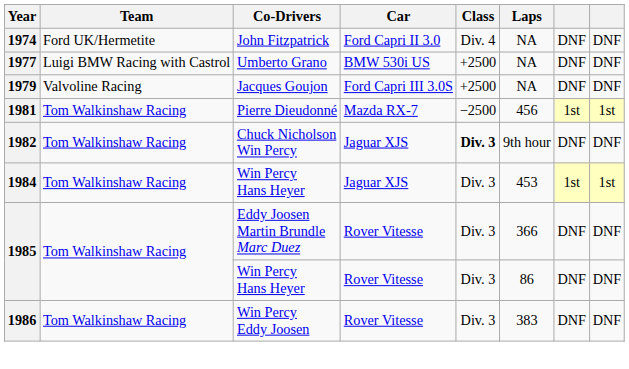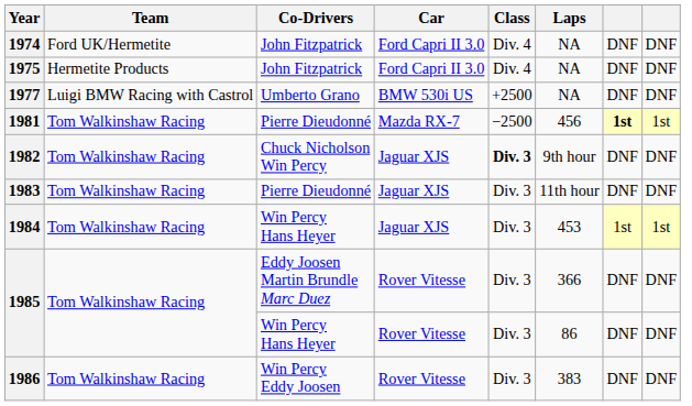+ row: 1975 | Hermetite Products | John Fitzpatrick | Ford Capri II 3.0 | Div. 4 | NA | DNF | DNF
- row: 1979 | Valvoline Racing | Jacques Goujon | Ford Capri III 3.0S | +2500 | NA | DNF | DNF
1981 | column 7: normal -> bold
+ row: 1983 | Tom Walkinshaw Racing | Pierre Dieudonné | Jaguar XJS | Div. 3 | 11th hour | DNF | DNF
